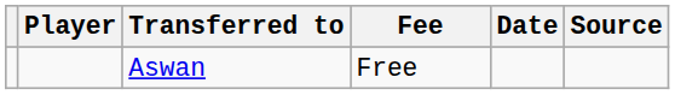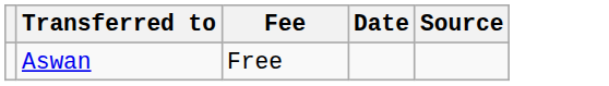- column: Player
